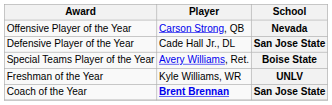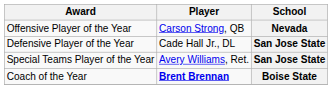Special Teams Player of the Year | School: Boise State -> San Jose State
- row: Freshman of the Year | Kyle Williams, WR | UNLV
Coach of the Year | School: San Jose State -> Boise State
